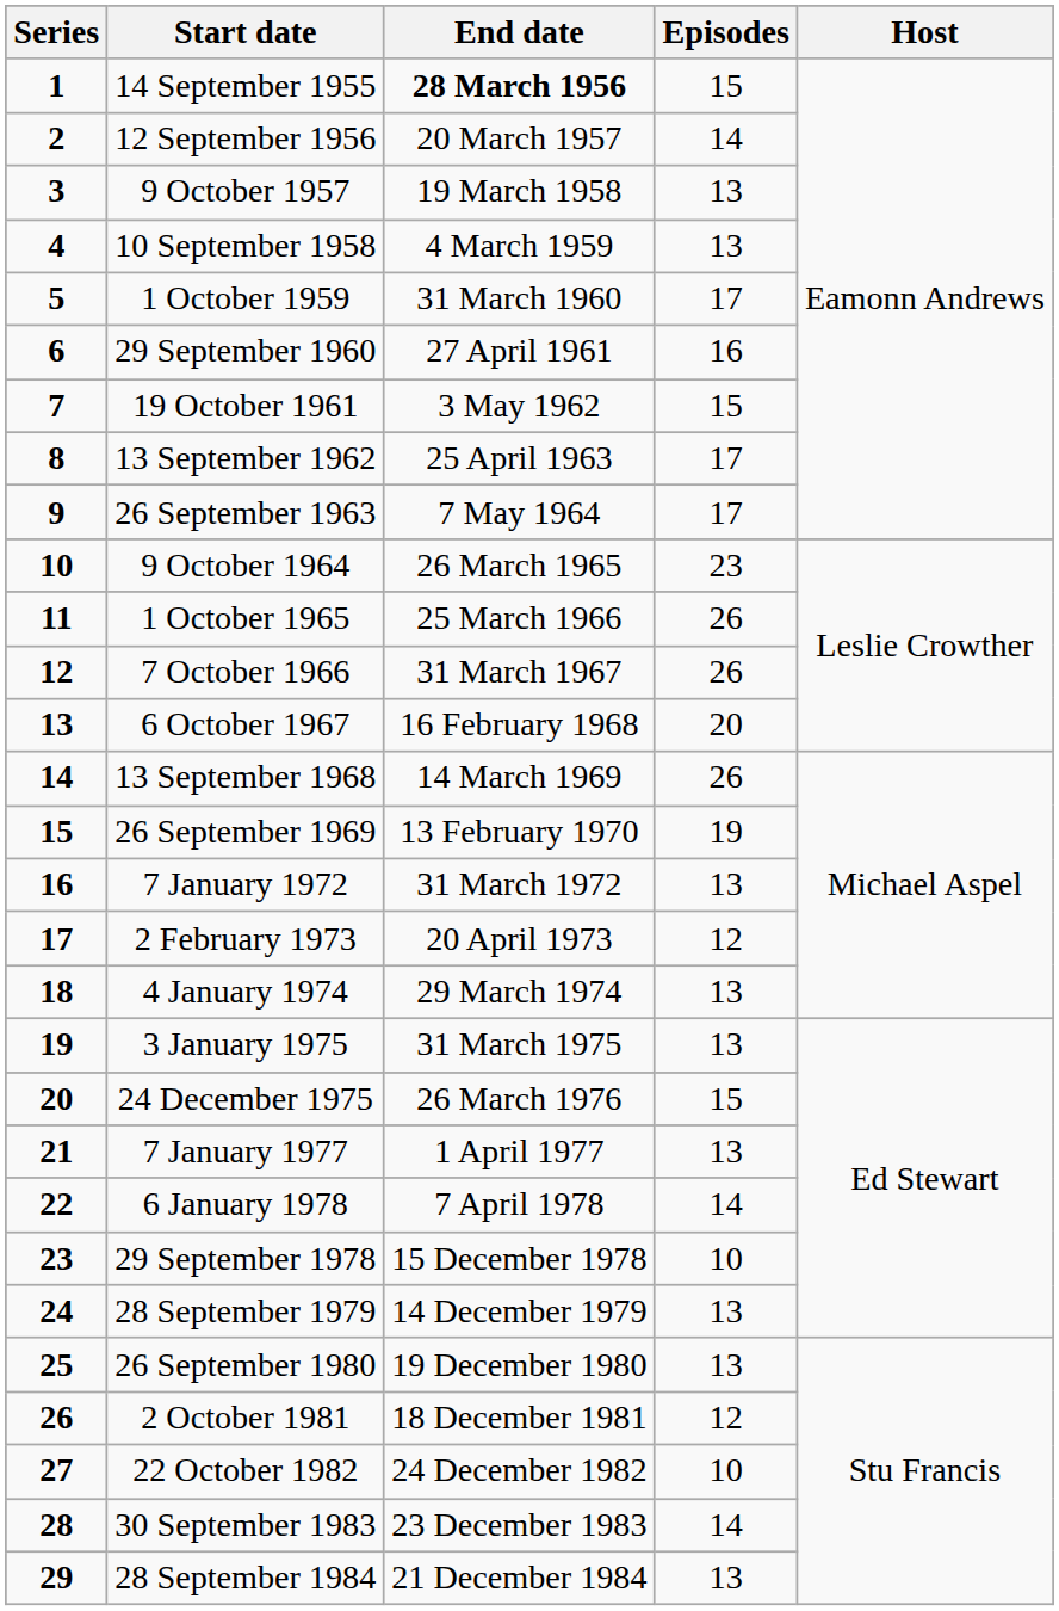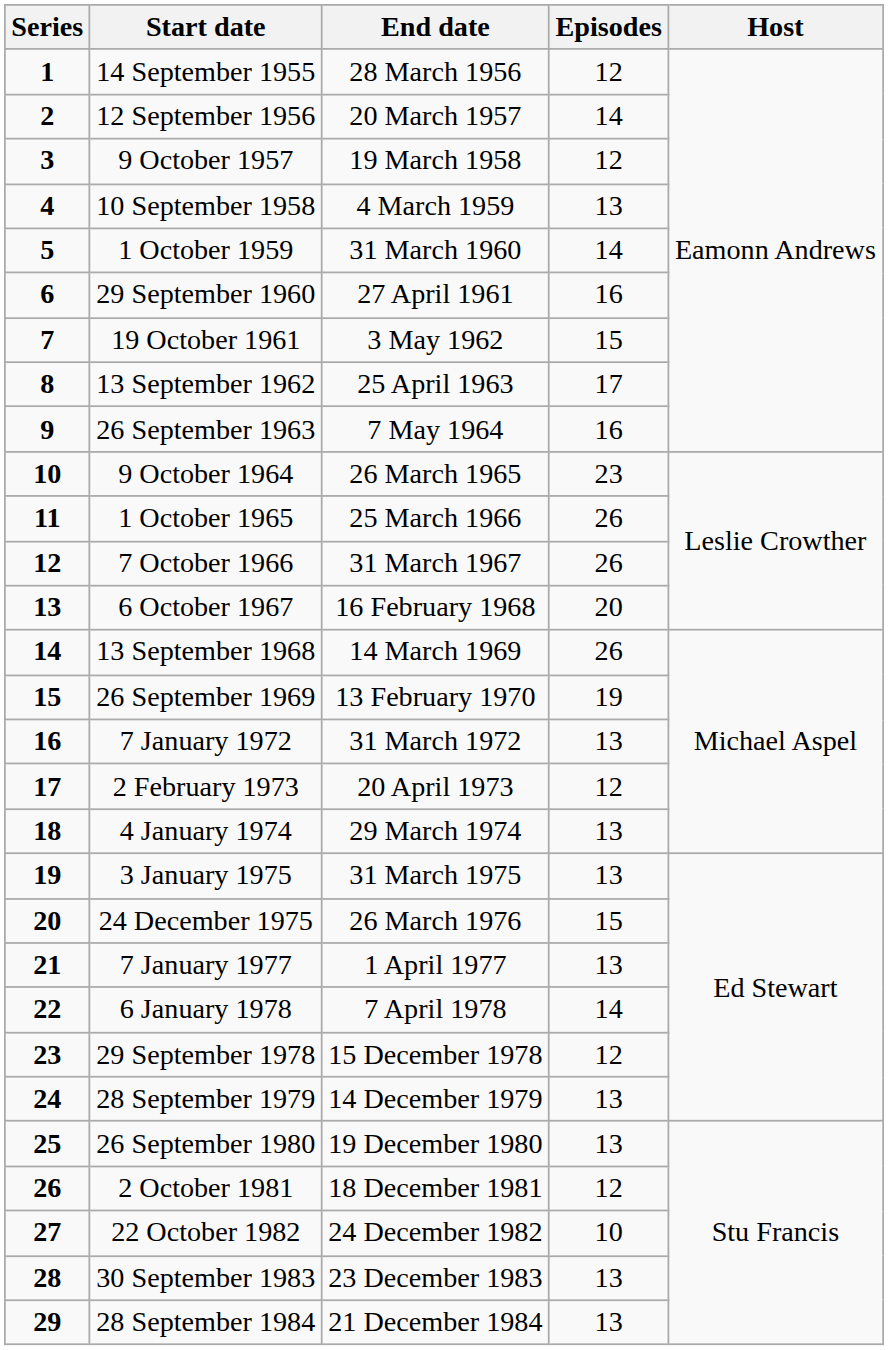14 September 1955 | End date: bold -> normal
14 September 1955 | Episodes: 15 -> 12
9 October 1957 | Episodes: 13 -> 12
1 October 1959 | Episodes: 17 -> 14
26 September 1963 | Episodes: 17 -> 16
29 September 1978 | Episodes: 10 -> 12
30 September 1983 | Episodes: 14 -> 13
